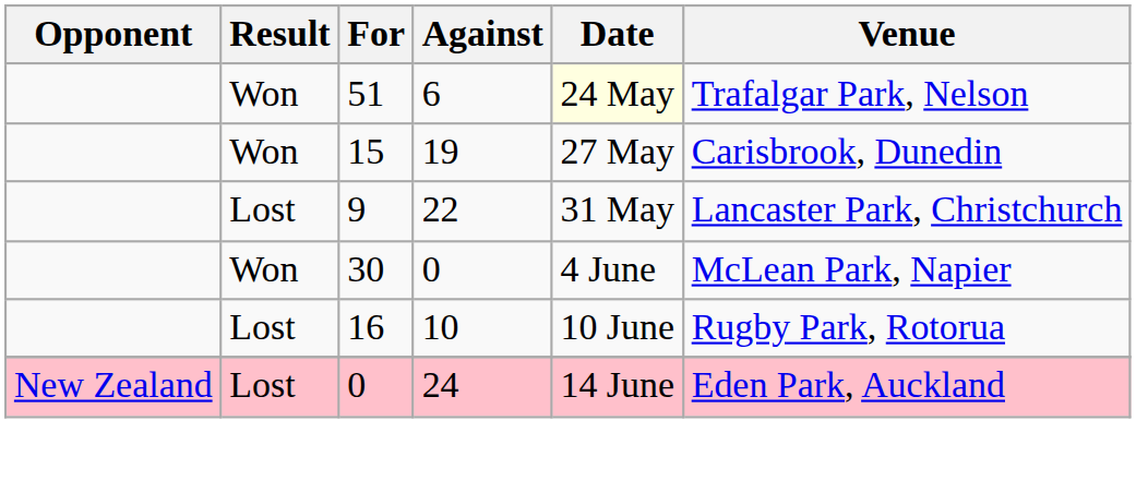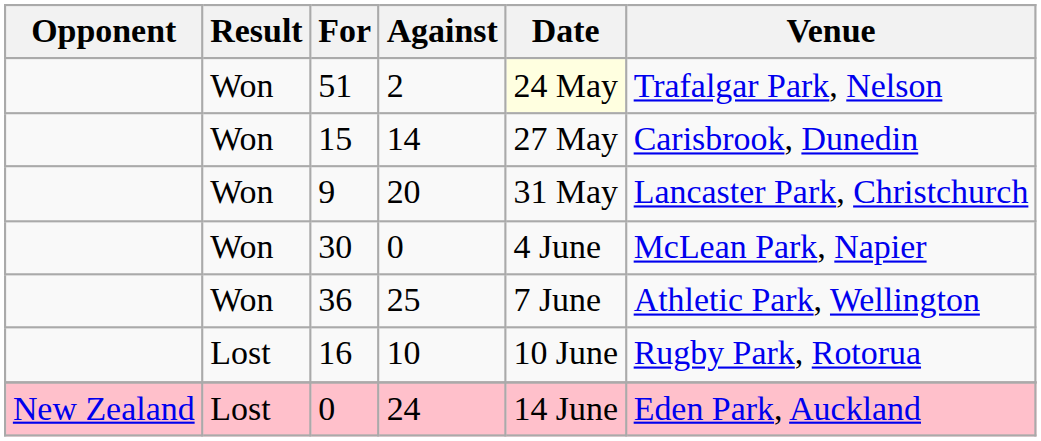51 | Against: 6 -> 2
15 | Against: 19 -> 14
9 | Result: Lost -> Won
9 | Against: 22 -> 20
+ row: Won | 36 | 25 | 7 June | Athletic Park, Wellington
